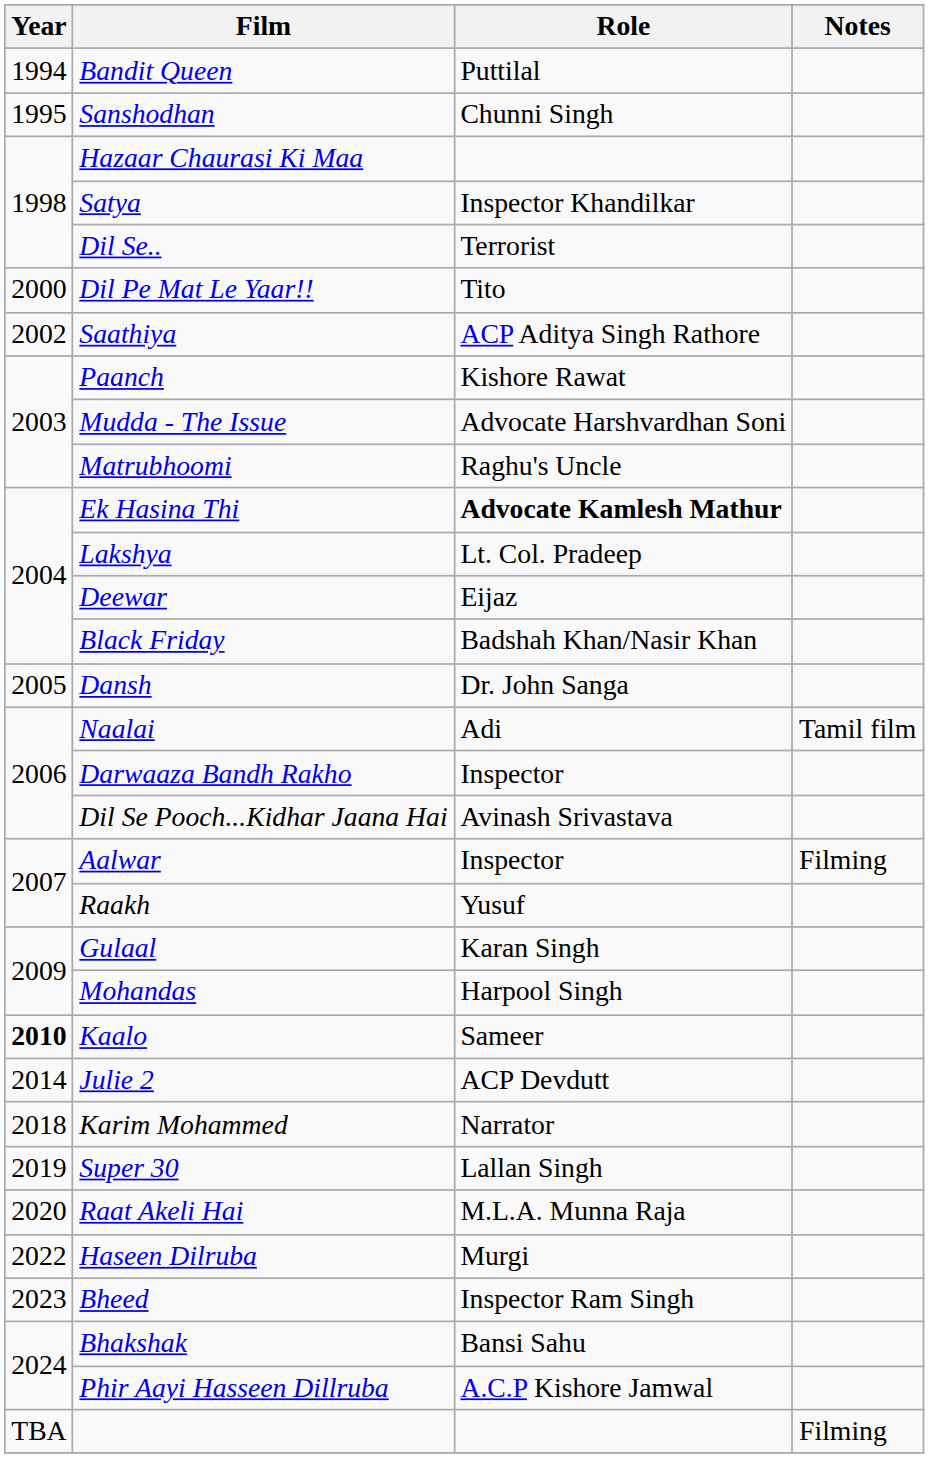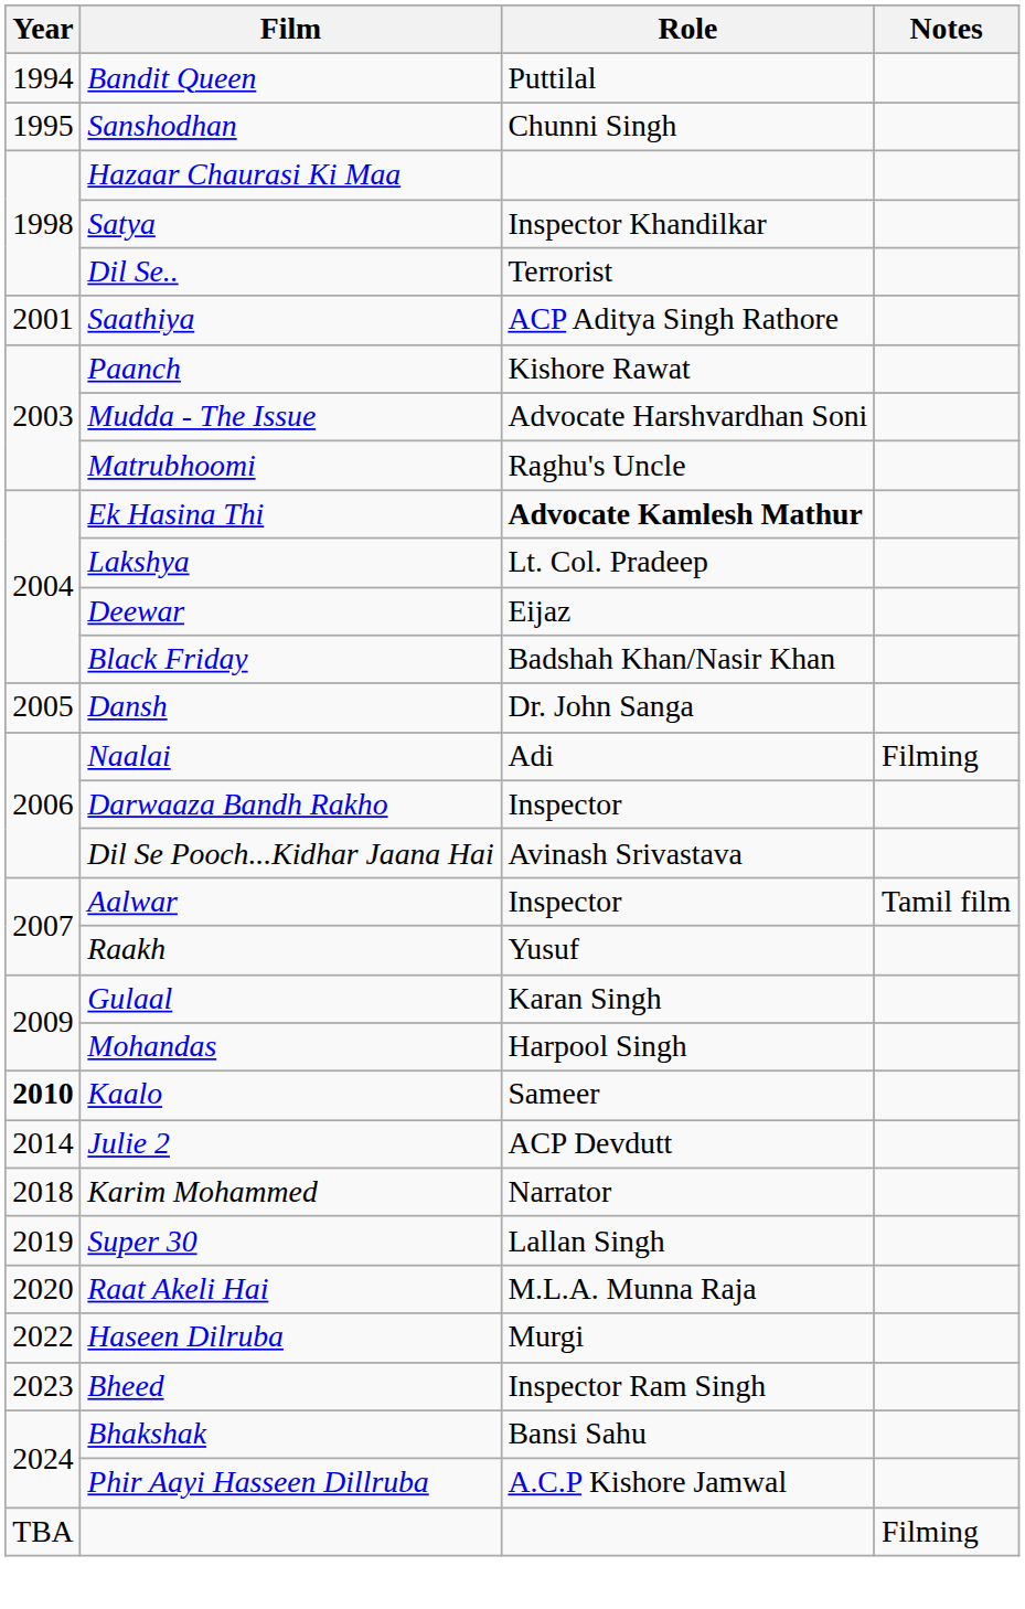- row: 2000 | Dil Pe Mat Le Yaar!! | Tito
Saathiya | Year: 2002 -> 2001
Naalai | Notes: Tamil film -> Filming
Aalwar | Notes: Filming -> Tamil film
